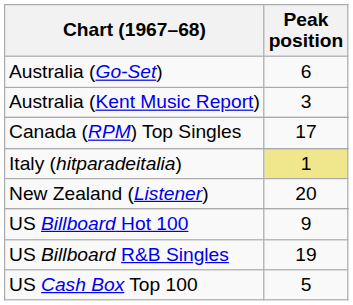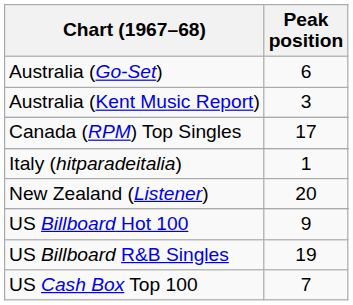Italy (hitparadeitalia) | Peak position: khaki background -> no background
US Cash Box Top 100 | Peak position: 5 -> 7
